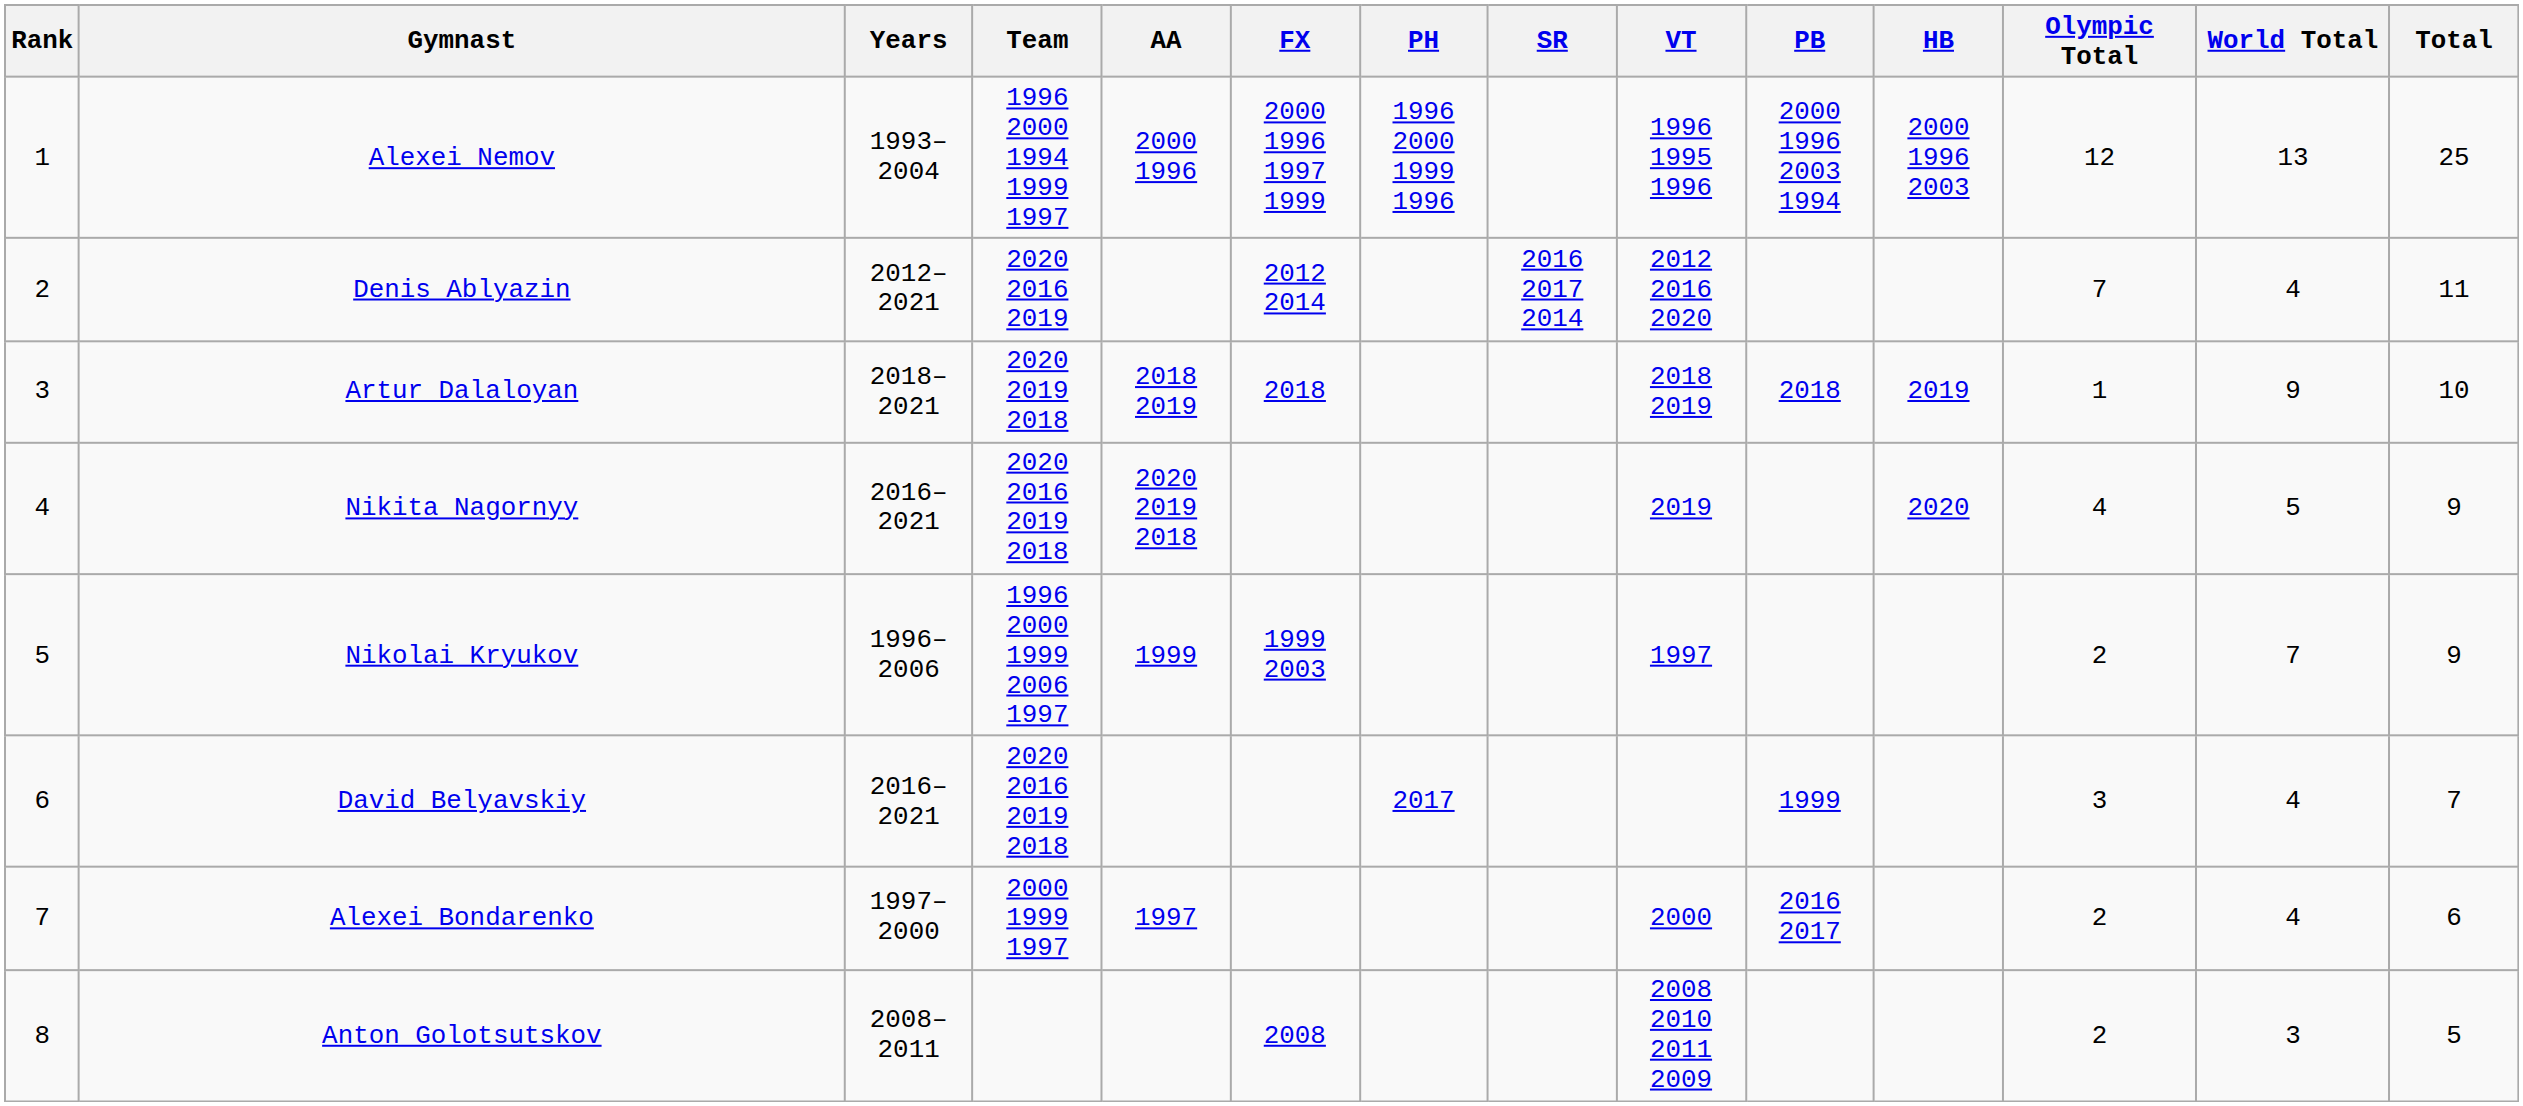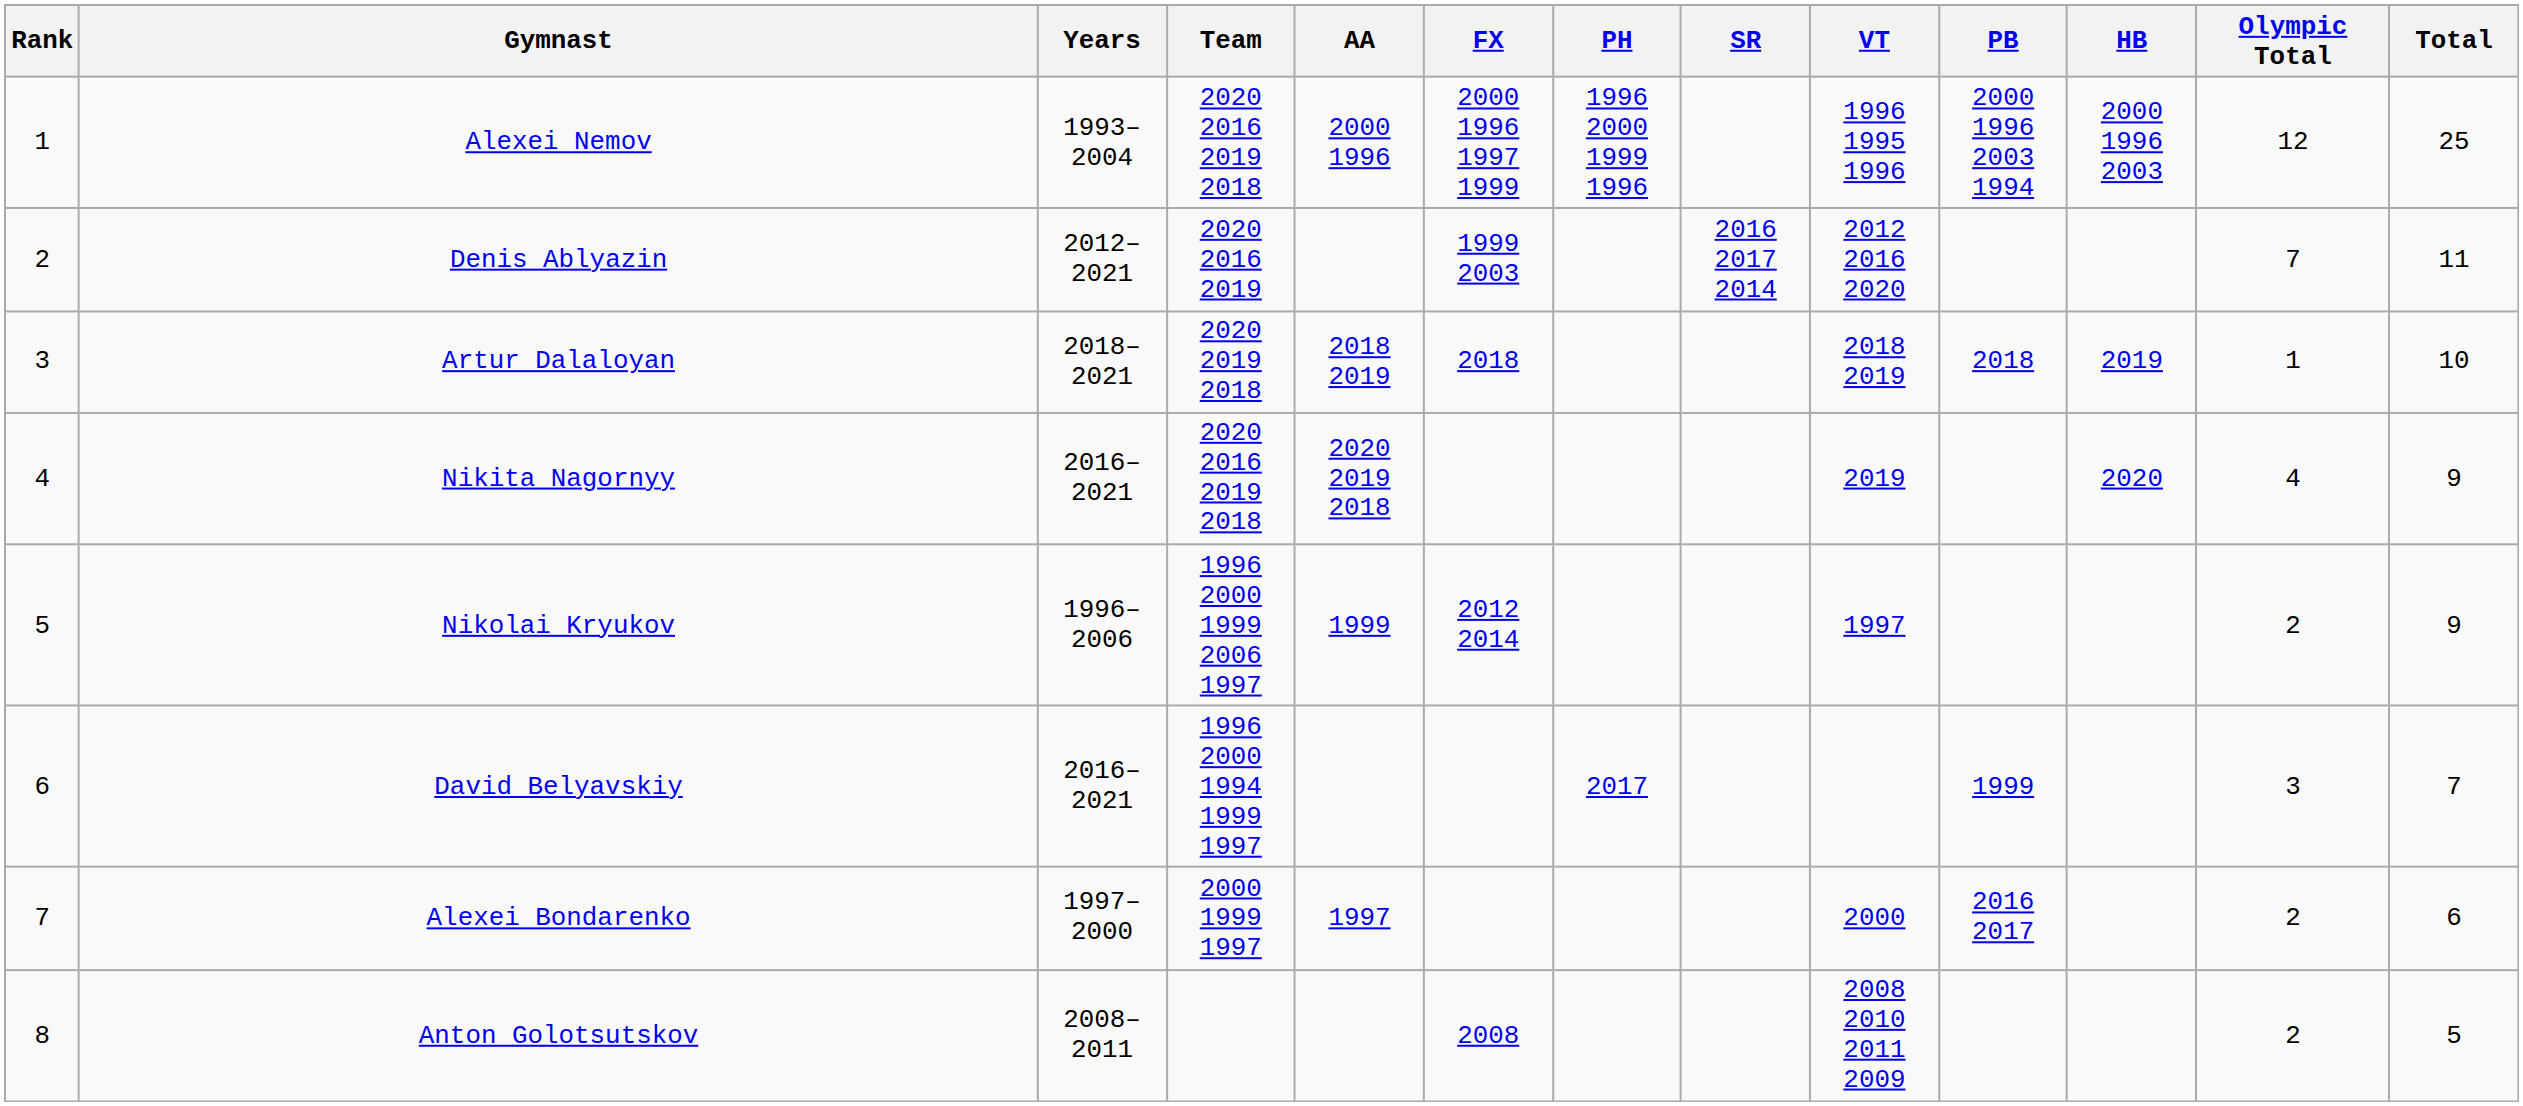- column: World Total | 13 | 4 | 9 | 5 | 7 | 4 | 4 | 3
Alexei Nemov | Team: 1996 2000 1994 1999 1997 -> 2020 2016 2019 2018
Denis Ablyazin | FX: 2012 2014 -> 1999 2003
Nikolai Kryukov | FX: 1999 2003 -> 2012 2014
David Belyavskiy | Team: 2020 2016 2019 2018 -> 1996 2000 1994 1999 1997
